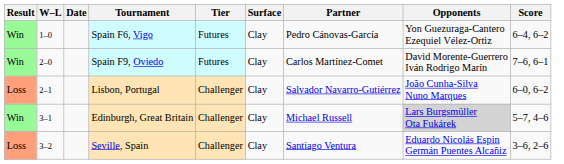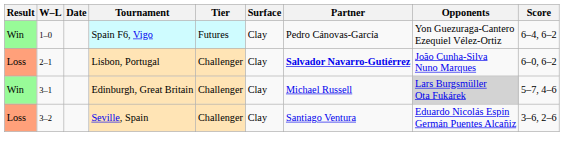- row: Win | 2–0 | Spain F9, Oviedo | Futures | Clay | Carlos Martínez-Comet | David Morente-Guerrero Iván Rodrigo Marín | 7–6, 6–1
Lisbon, Portugal | Partner: normal -> bold
